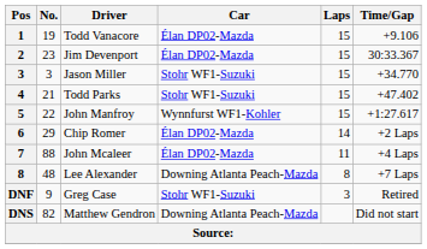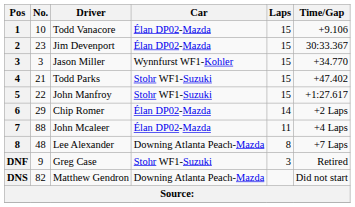Todd Vanacore | No.: 19 -> 10
Jason Miller | Car: Stohr WF1-Suzuki -> Wynnfurst WF1-Kohler
John Manfroy | Car: Wynnfurst WF1-Kohler -> Stohr WF1-Suzuki
